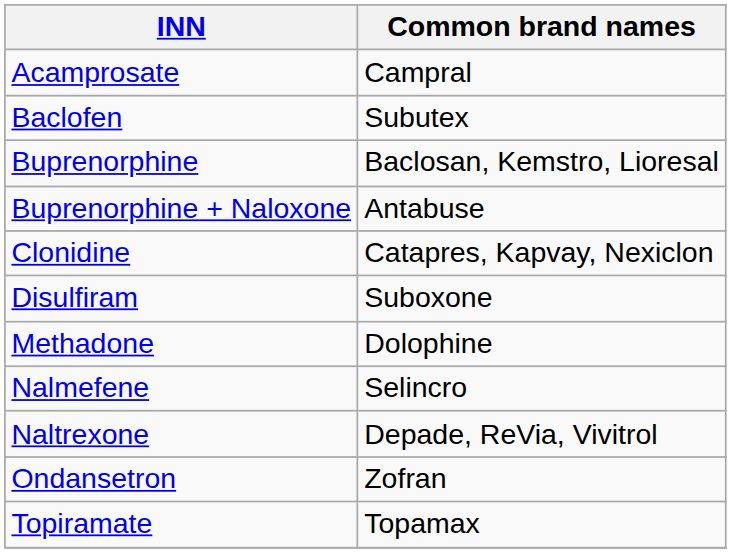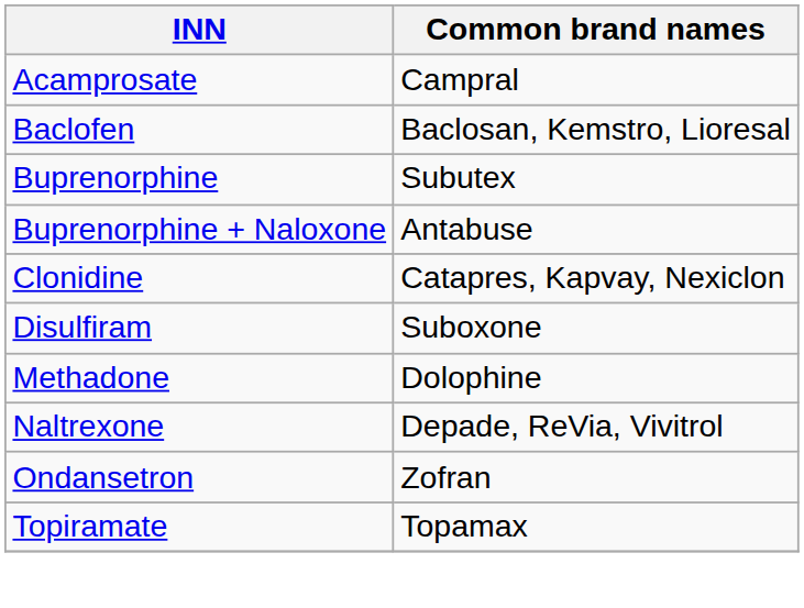Baclofen | Common brand names: Subutex -> Baclosan, Kemstro, Lioresal
Buprenorphine | Common brand names: Baclosan, Kemstro, Lioresal -> Subutex
- row: Nalmefene | Selincro
